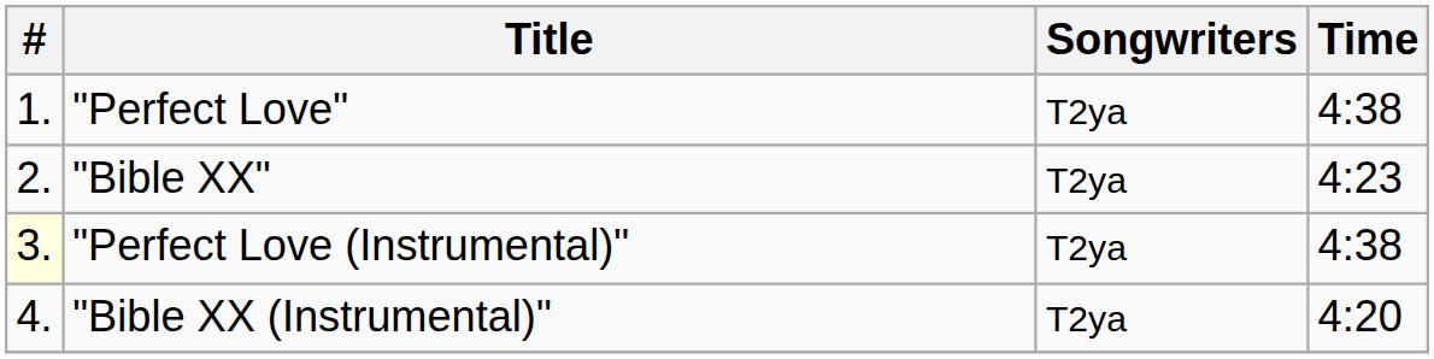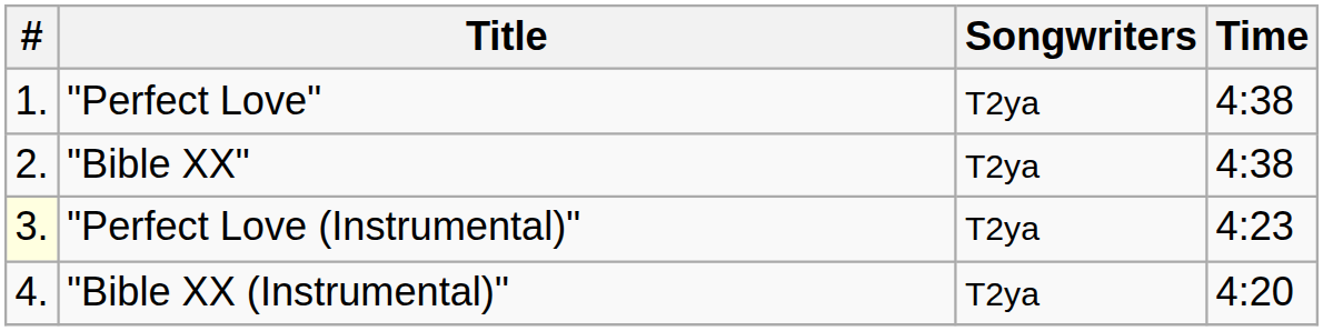"Bible XX" | Time: 4:23 -> 4:38
"Perfect Love (Instrumental)" | Time: 4:38 -> 4:23
